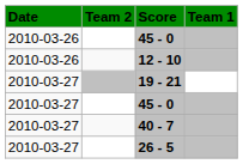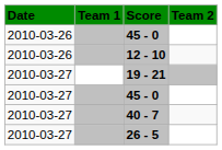columns swapped: Team 1 <-> Team 2
